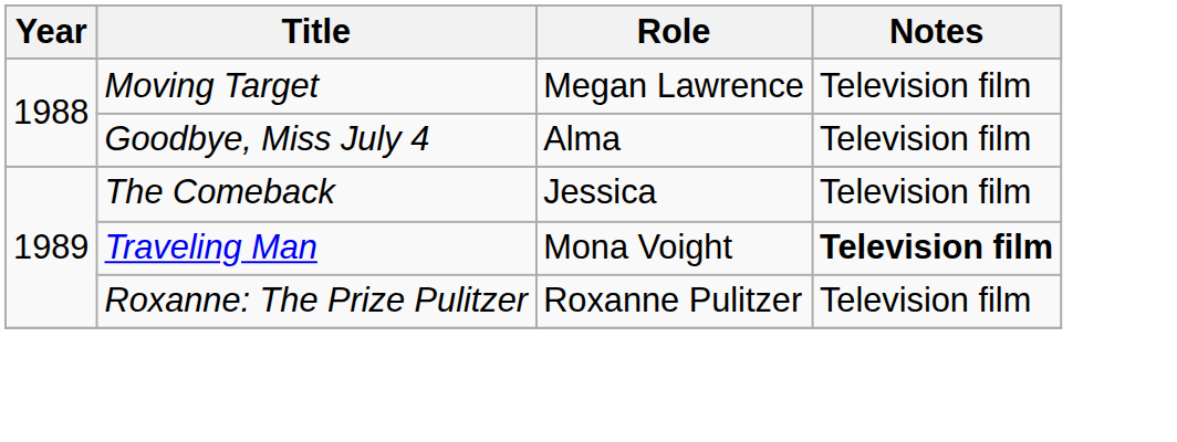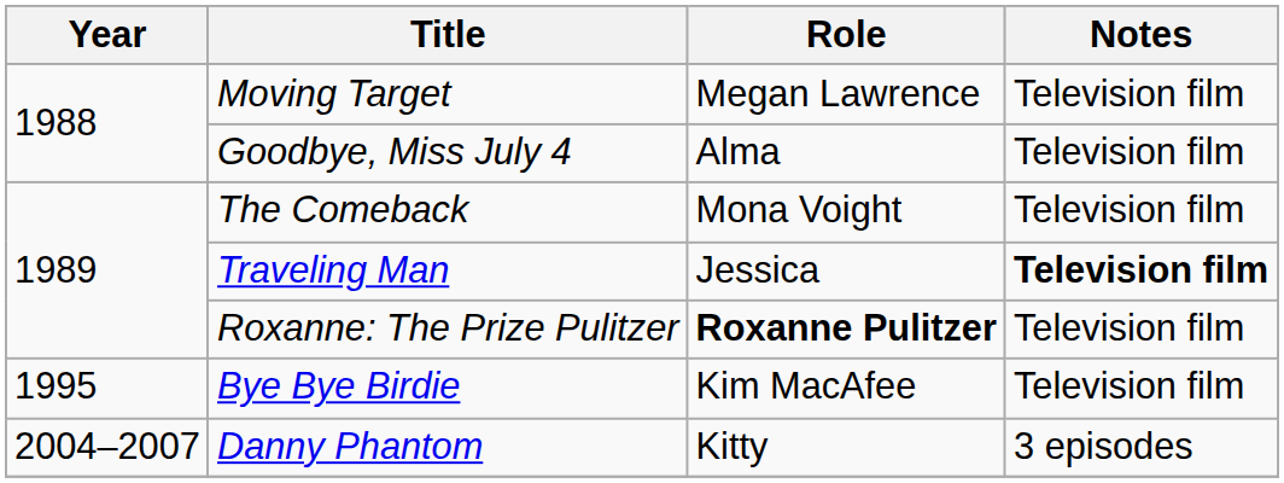The Comeback | Role: Jessica -> Mona Voight
Traveling Man | Role: Mona Voight -> Jessica
Roxanne: The Prize Pulitzer | Role: normal -> bold
+ row: 1995 | Bye Bye Birdie | Kim MacAfee | Television film
+ row: 2004–2007 | Danny Phantom | Kitty | 3 episodes
